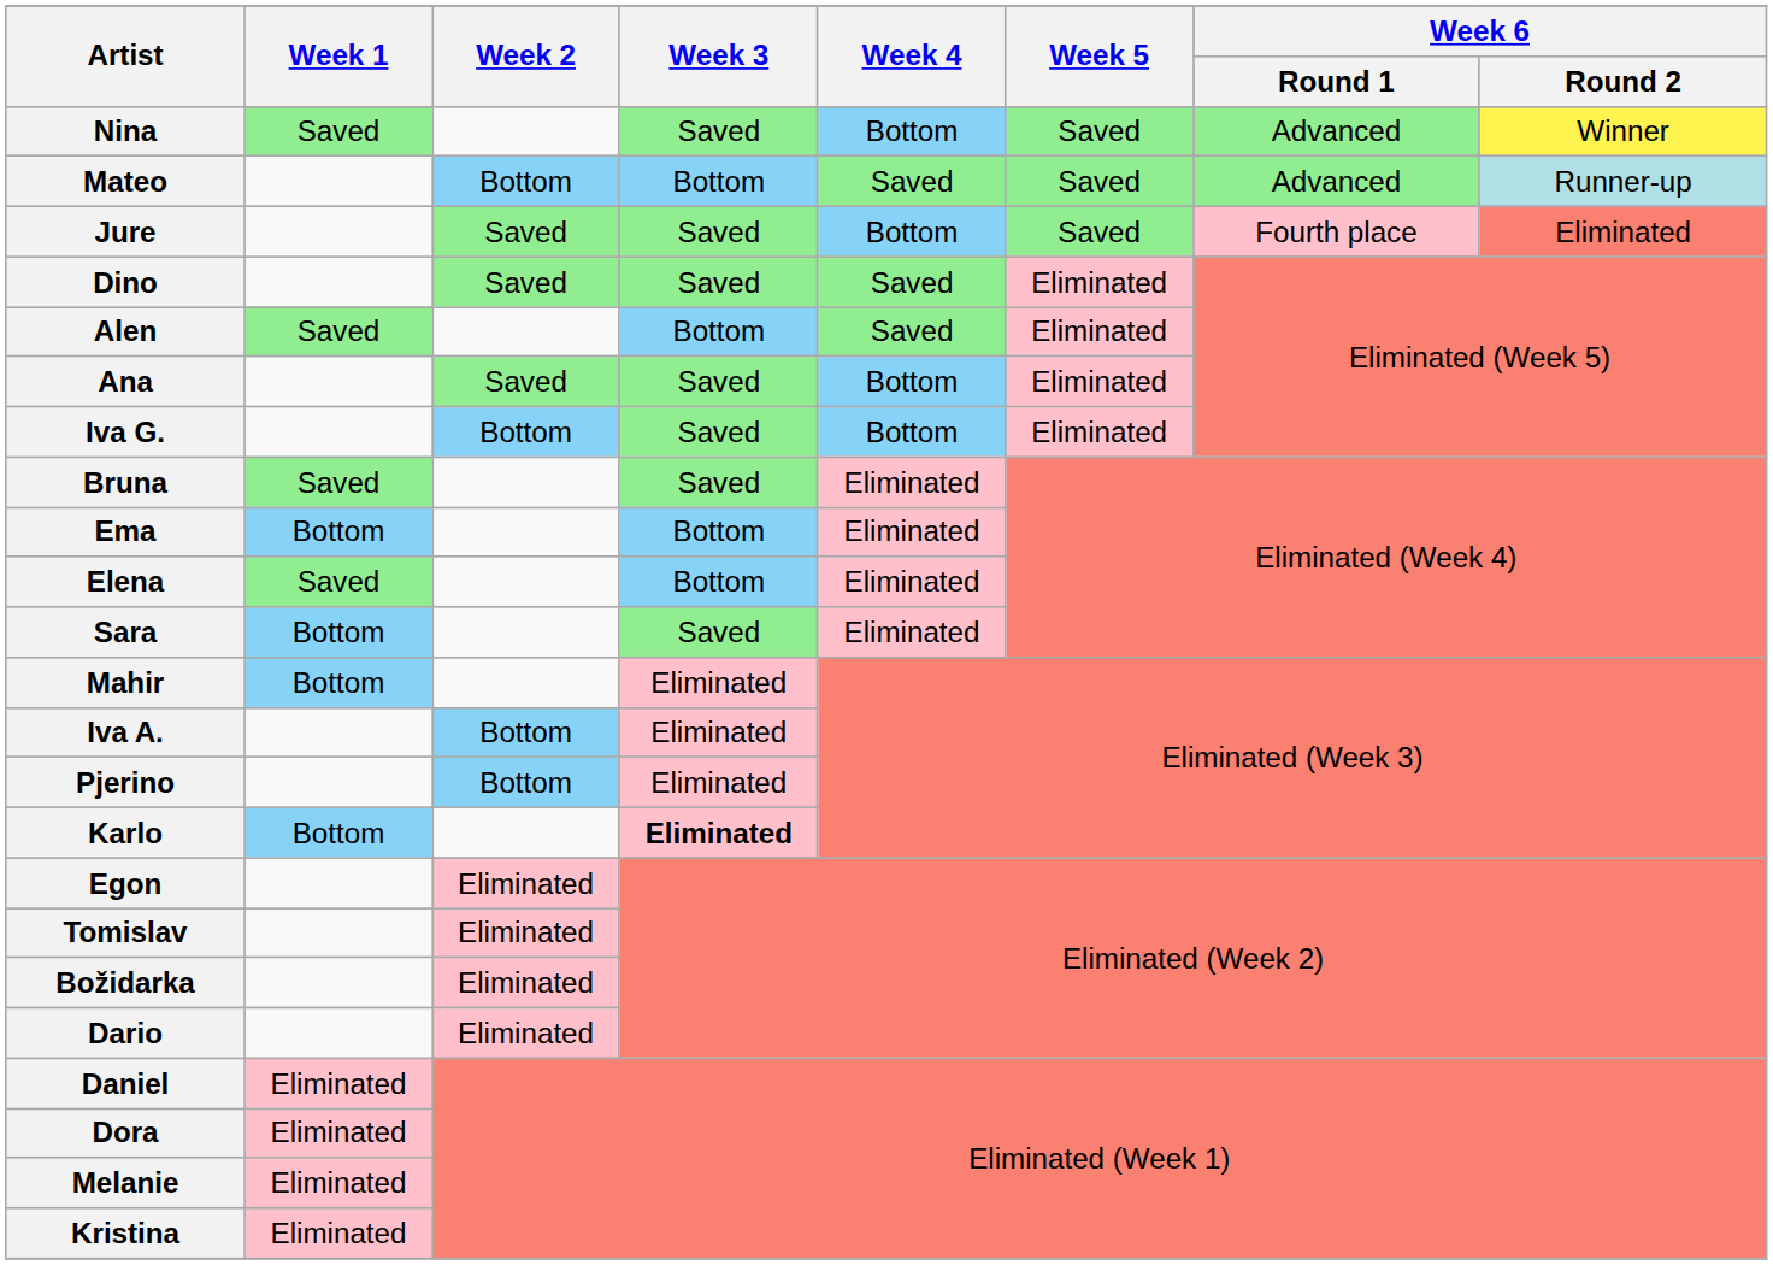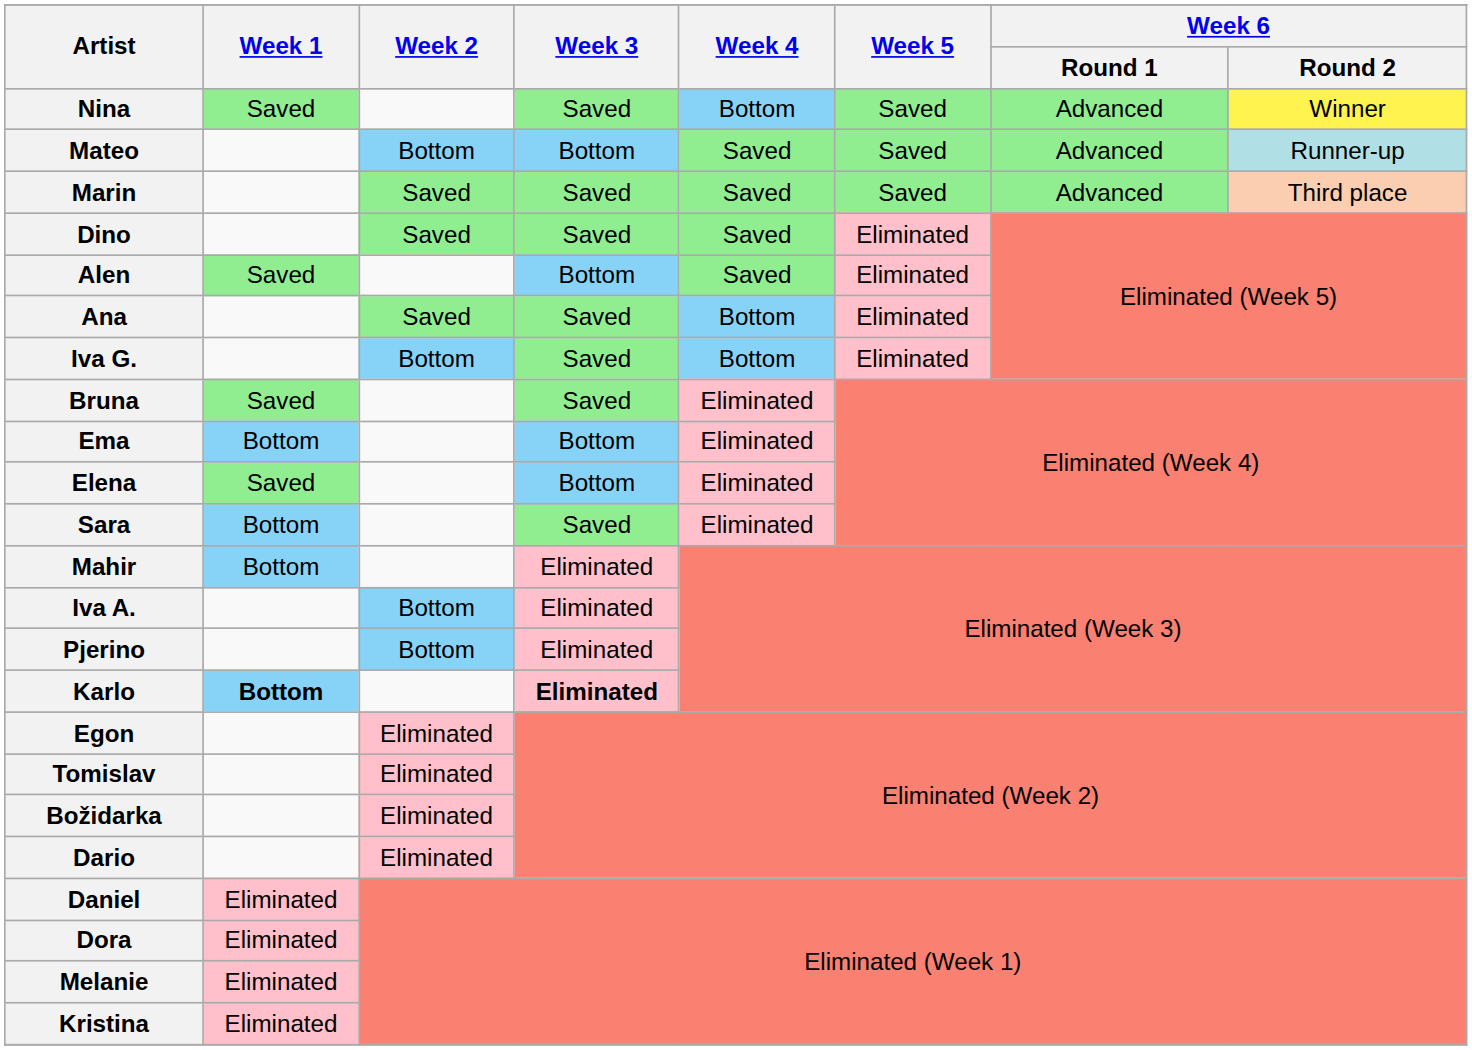+ row: Marin | Saved | Saved | Saved | Saved | Advanced | Third place
- row: Jure | Saved | Saved | Bottom | Saved | Fourth place | Eliminated
Karlo | Week 1: normal -> bold
